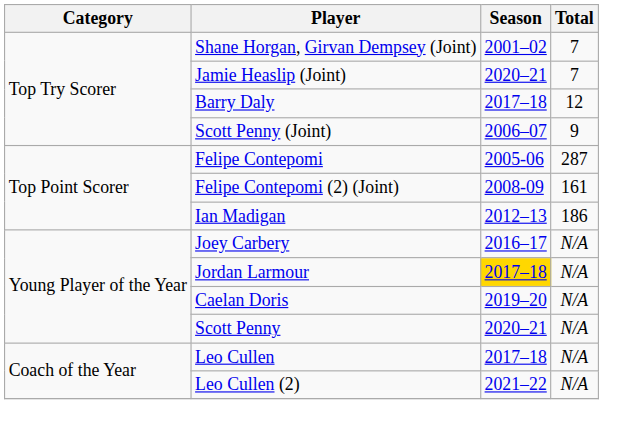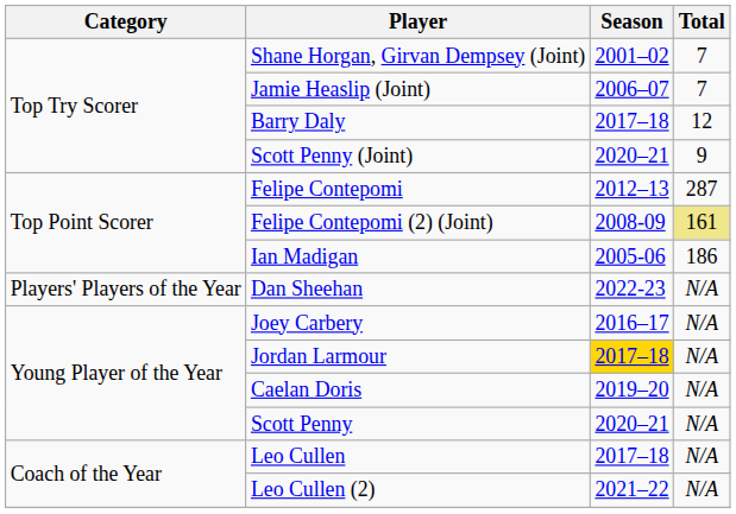Jamie Heaslip (Joint) | Season: 2020–21 -> 2006–07
Scott Penny (Joint) | Season: 2006–07 -> 2020–21
Felipe Contepomi | Season: 2005-06 -> 2012–13
Felipe Contepomi (2) (Joint) | Total: no background -> khaki background
Ian Madigan | Season: 2012–13 -> 2005-06
+ row: Players' Players of the Year | Dan Sheehan | 2022-23 | N/A
